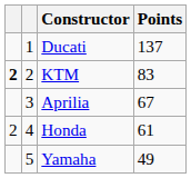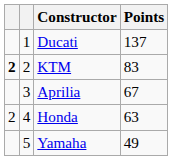Honda | Points: 61 -> 63
